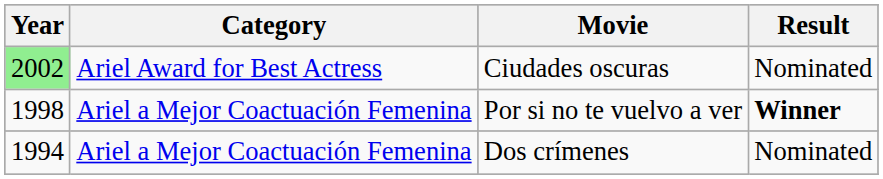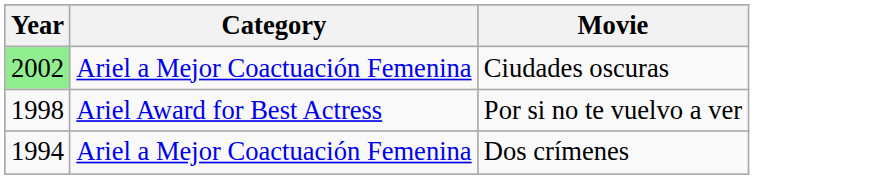- column: Result | Nominated | Winner | Nominated
Ciudades oscuras | Category: Ariel Award for Best Actress -> Ariel a Mejor Coactuación Femenina
Por si no te vuelvo a ver | Category: Ariel a Mejor Coactuación Femenina -> Ariel Award for Best Actress
